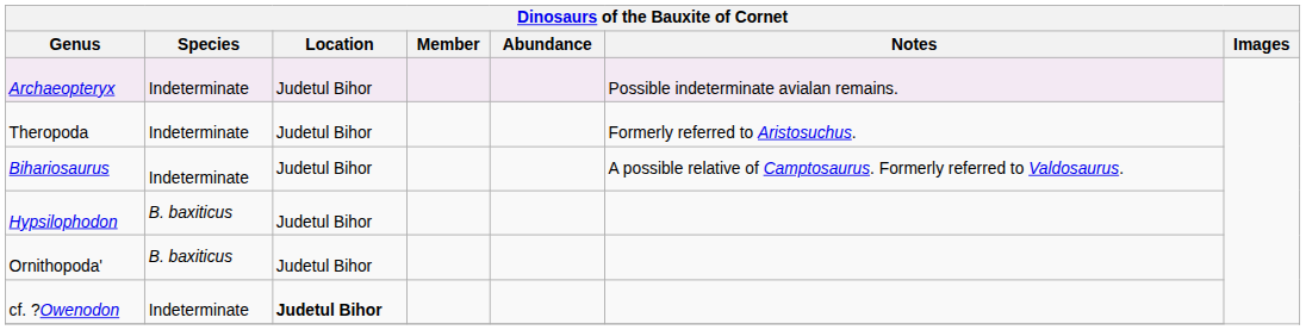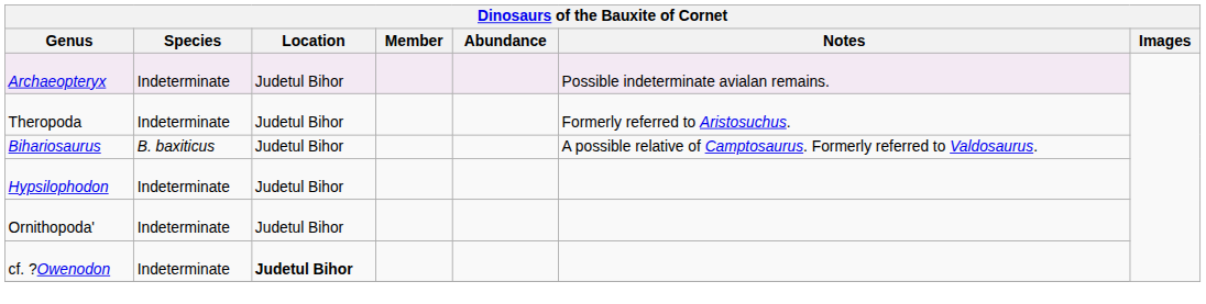Bihariosaurus | Species: Indeterminate -> B. baxiticus
Hypsilophodon | Species: B. baxiticus -> Indeterminate
Ornithopoda' | Species: B. baxiticus -> Indeterminate
